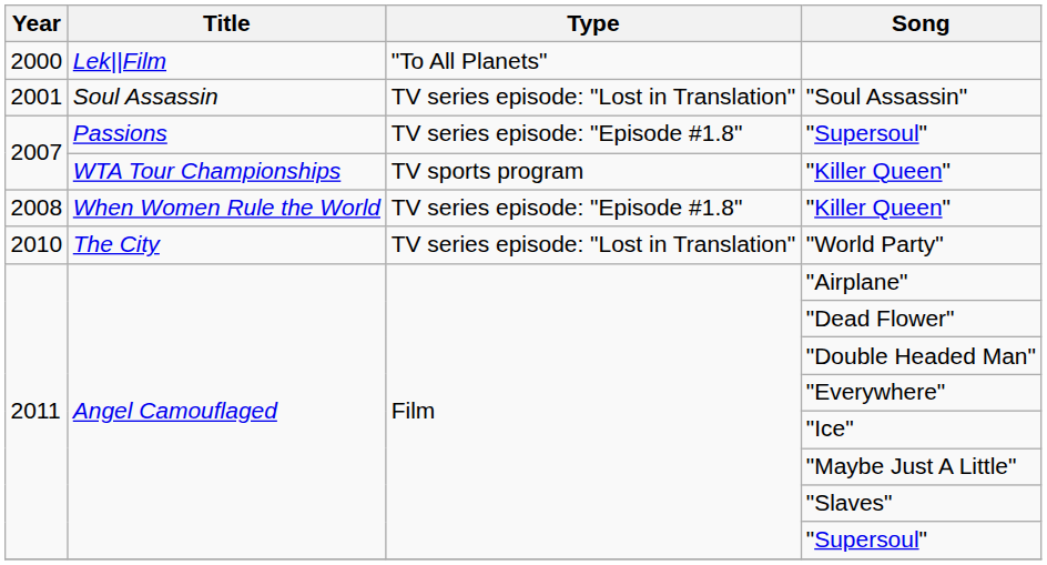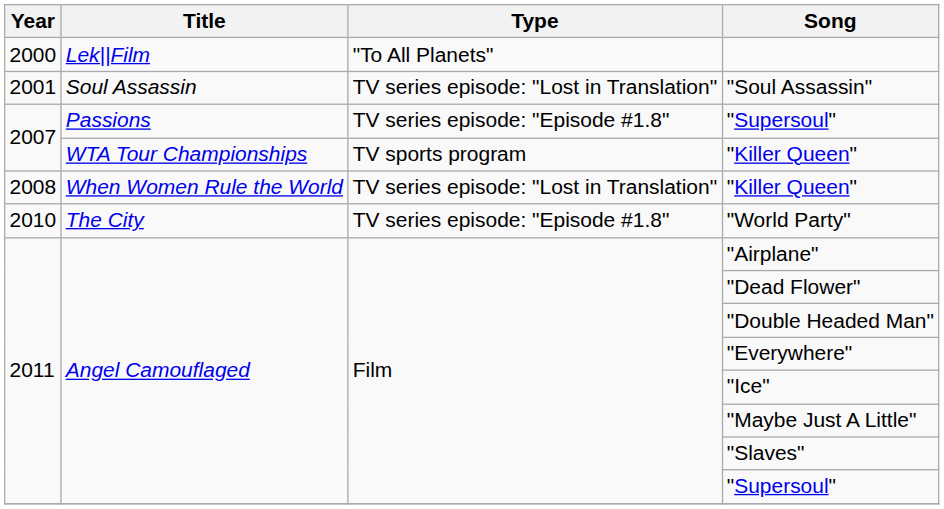When Women Rule the World / "Killer Queen" | Type: TV series episode: "Episode #1.8" -> TV series episode: "Lost in Translation"
"World Party" | Type: TV series episode: "Lost in Translation" -> TV series episode: "Episode #1.8"
